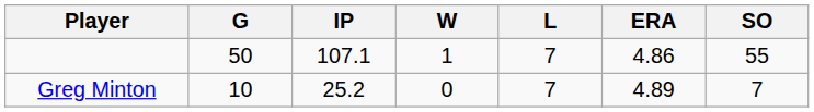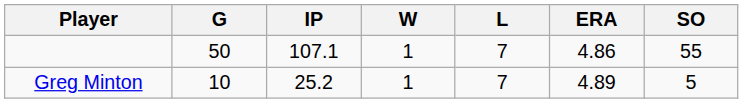Greg Minton | W: 0 -> 1
Greg Minton | SO: 7 -> 5
